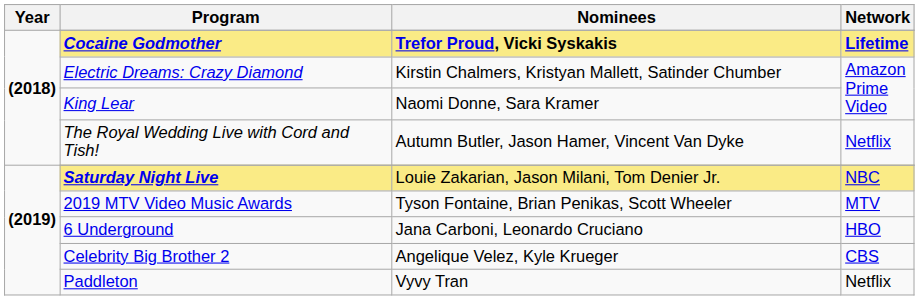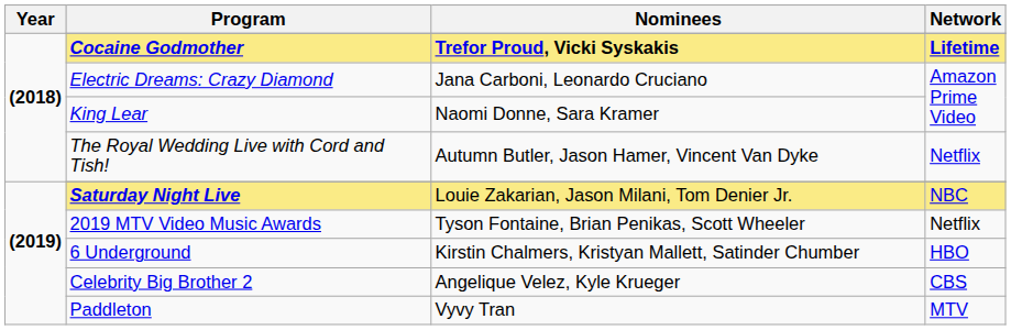Electric Dreams: Crazy Diamond | Nominees: Kirstin Chalmers, Kristyan Mallett, Satinder Chumber -> Jana Carboni, Leonardo Cruciano
2019 MTV Video Music Awards | Network: MTV -> Netflix
6 Underground | Nominees: Jana Carboni, Leonardo Cruciano -> Kirstin Chalmers, Kristyan Mallett, Satinder Chumber
Paddleton | Network: Netflix -> MTV
